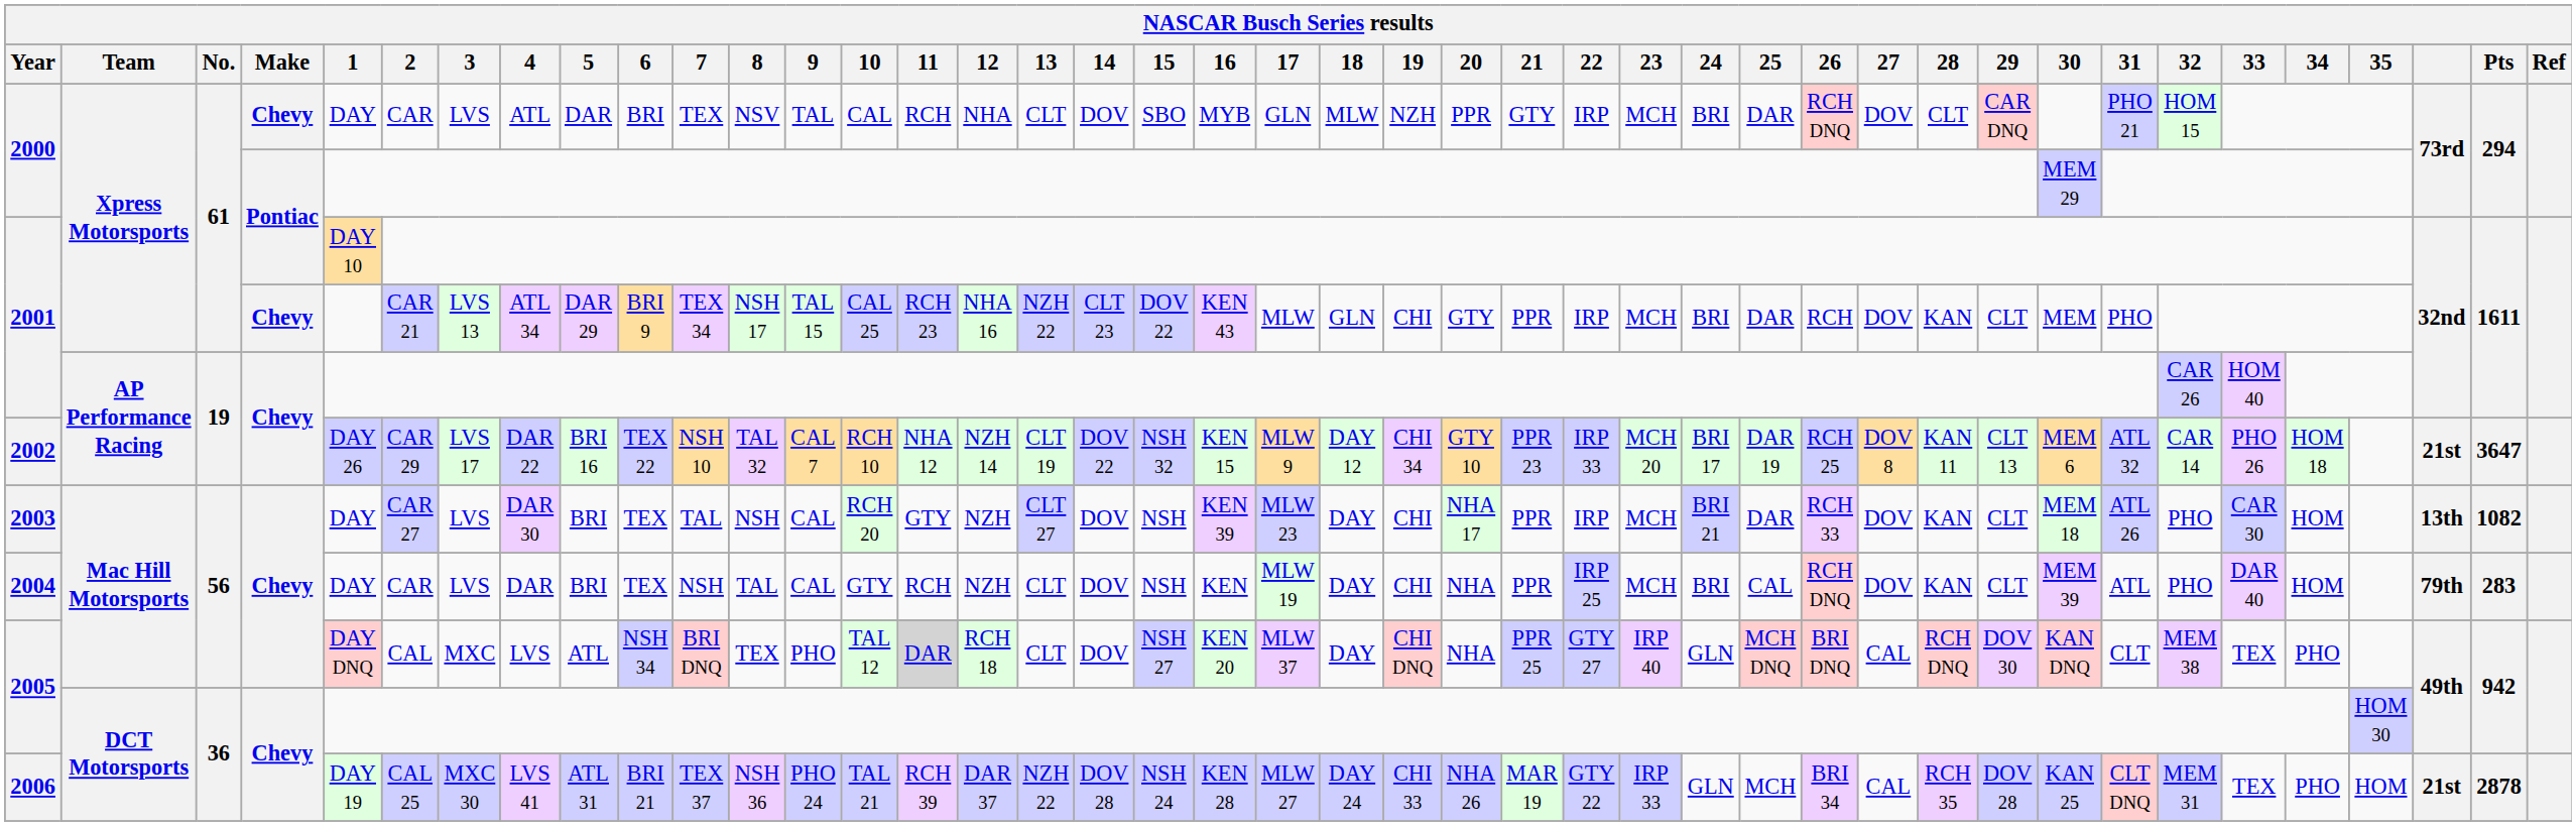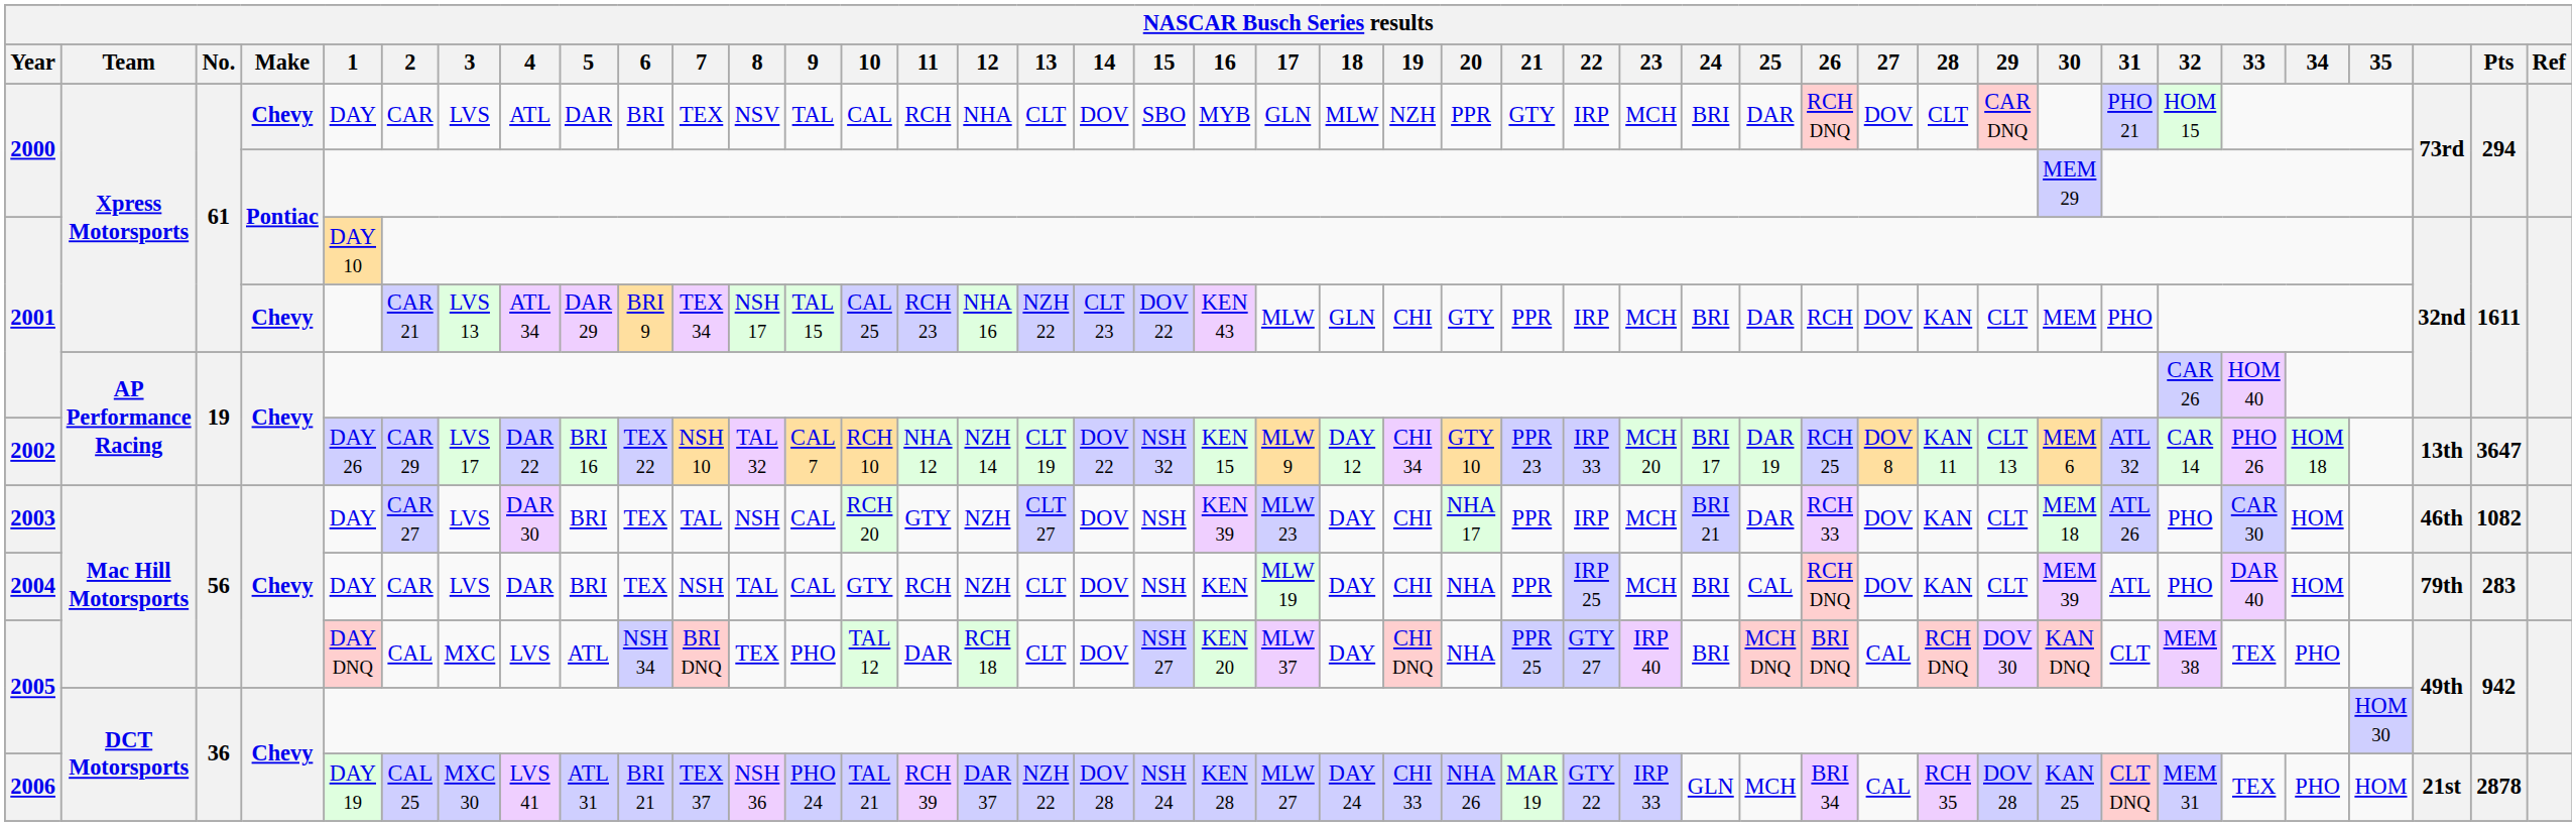2002 | column 40: 21st -> 13th
2003 | column 40: 13th -> 46th
2005 / Mac Hill Motorsports | 11: lightgrey background -> no background
2005 / Mac Hill Motorsports | 24: GLN -> BRI
